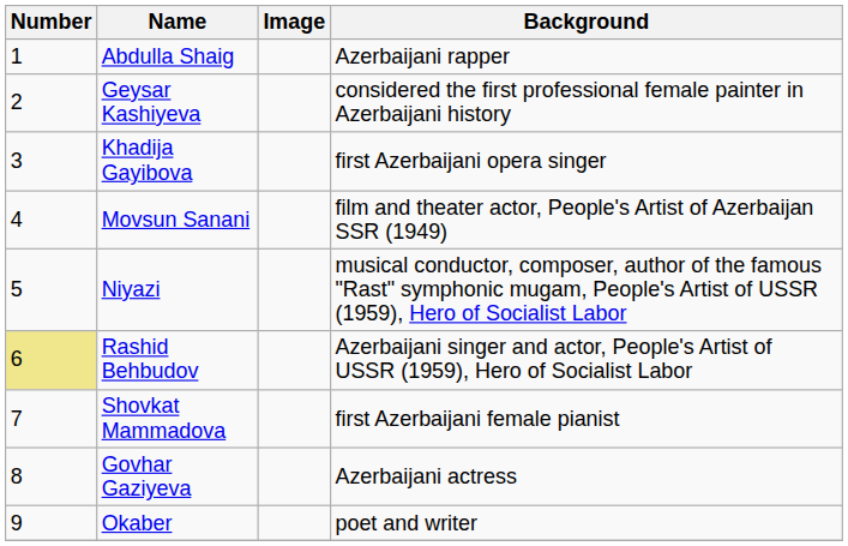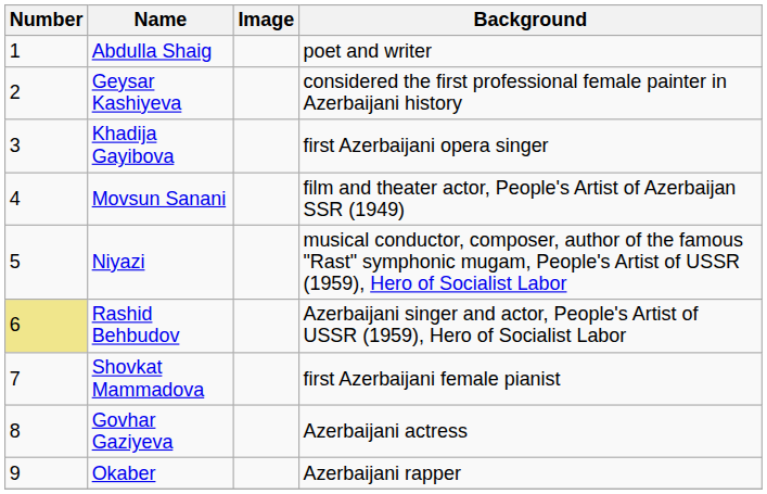Abdulla Shaig | Background: Azerbaijani rapper -> poet and writer
Okaber | Background: poet and writer -> Azerbaijani rapper
